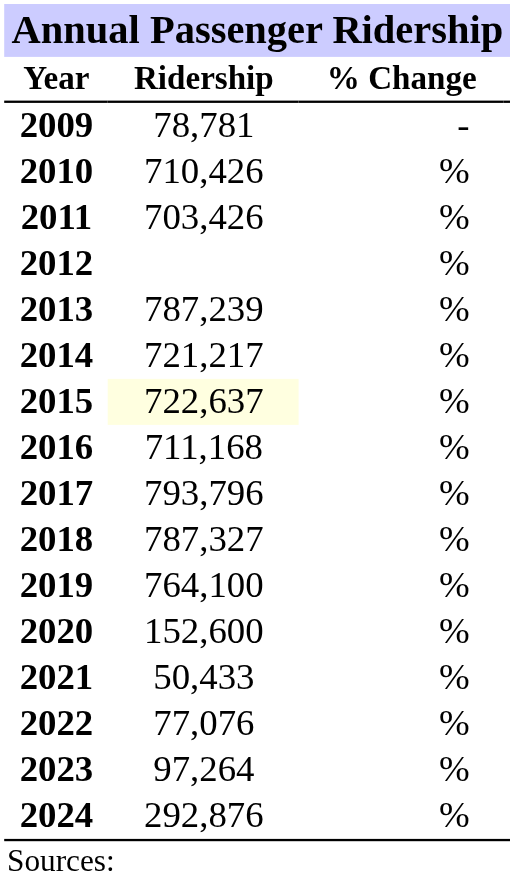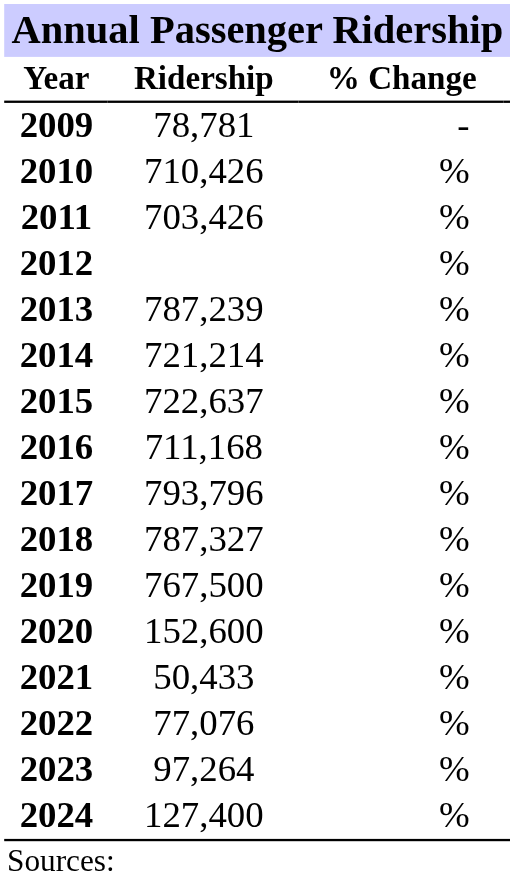2014 | Ridership: 721,217 -> 721,214
2015 | Ridership: lightyellow background -> no background
2019 | Ridership: 764,100 -> 767,500
2024 | Ridership: 292,876 -> 127,400
